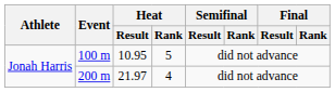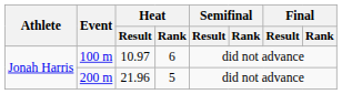100 m | Heat / Result: 10.95 -> 10.97
100 m | Heat / Rank: 5 -> 6
200 m | Heat / Result: 21.97 -> 21.96
200 m | Heat / Rank: 4 -> 5
